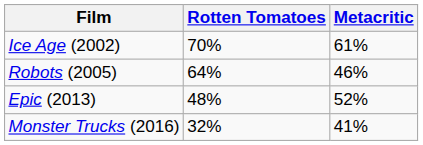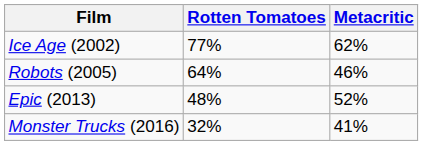Ice Age (2002) | Rotten Tomatoes: 70% -> 77%
Ice Age (2002) | Metacritic: 61% -> 62%
